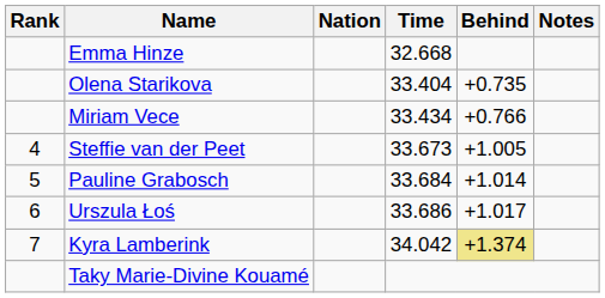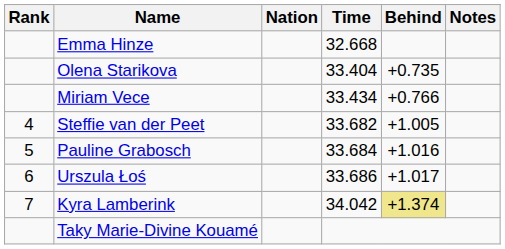Steffie van der Peet | Time: 33.673 -> 33.682
Pauline Grabosch | Behind: +1.014 -> +1.016
